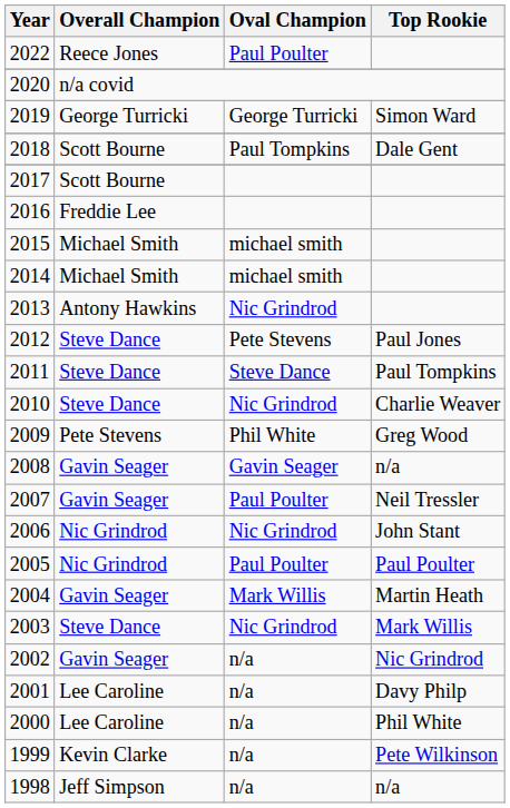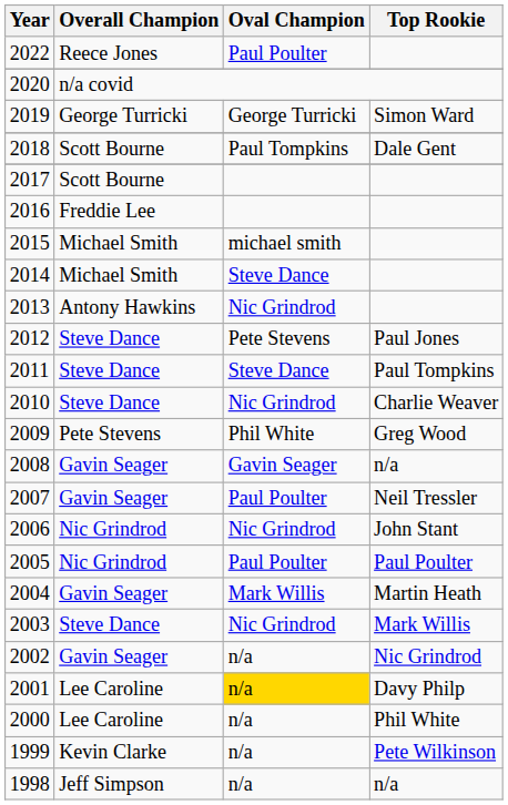2014 | Oval Champion: michael smith -> Steve Dance
2001 | Oval Champion: no background -> gold background
